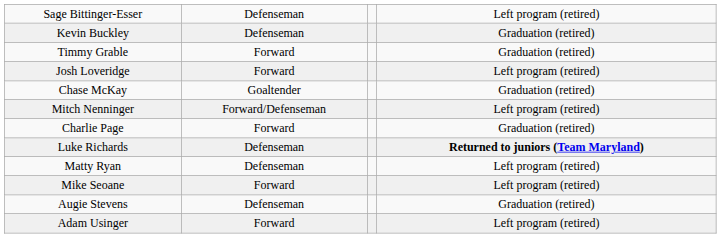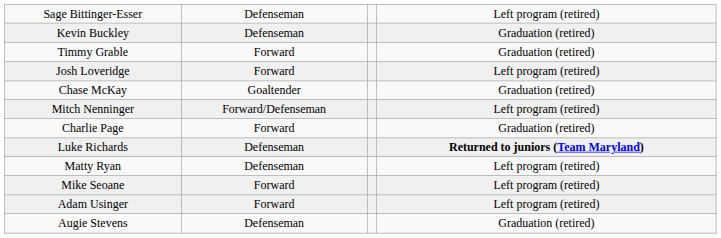rows swapped: Augie Stevens <-> Adam Usinger
